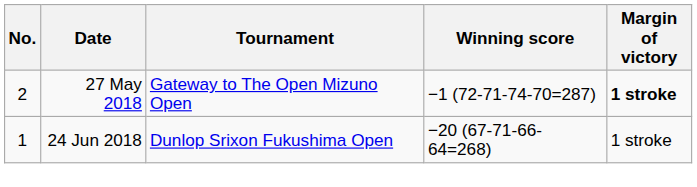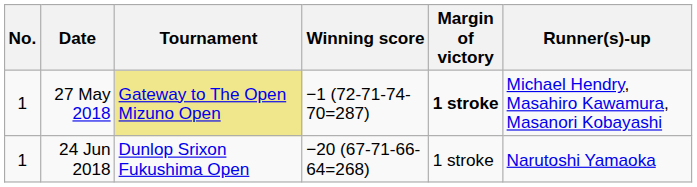+ column: Runner(s)-up | Michael Hendry, Masahiro Kawamura, Masanori Kobayashi | Narutoshi Yamaoka
27 May 2018 | No.: 2 -> 1
27 May 2018 | Tournament: no background -> khaki background
